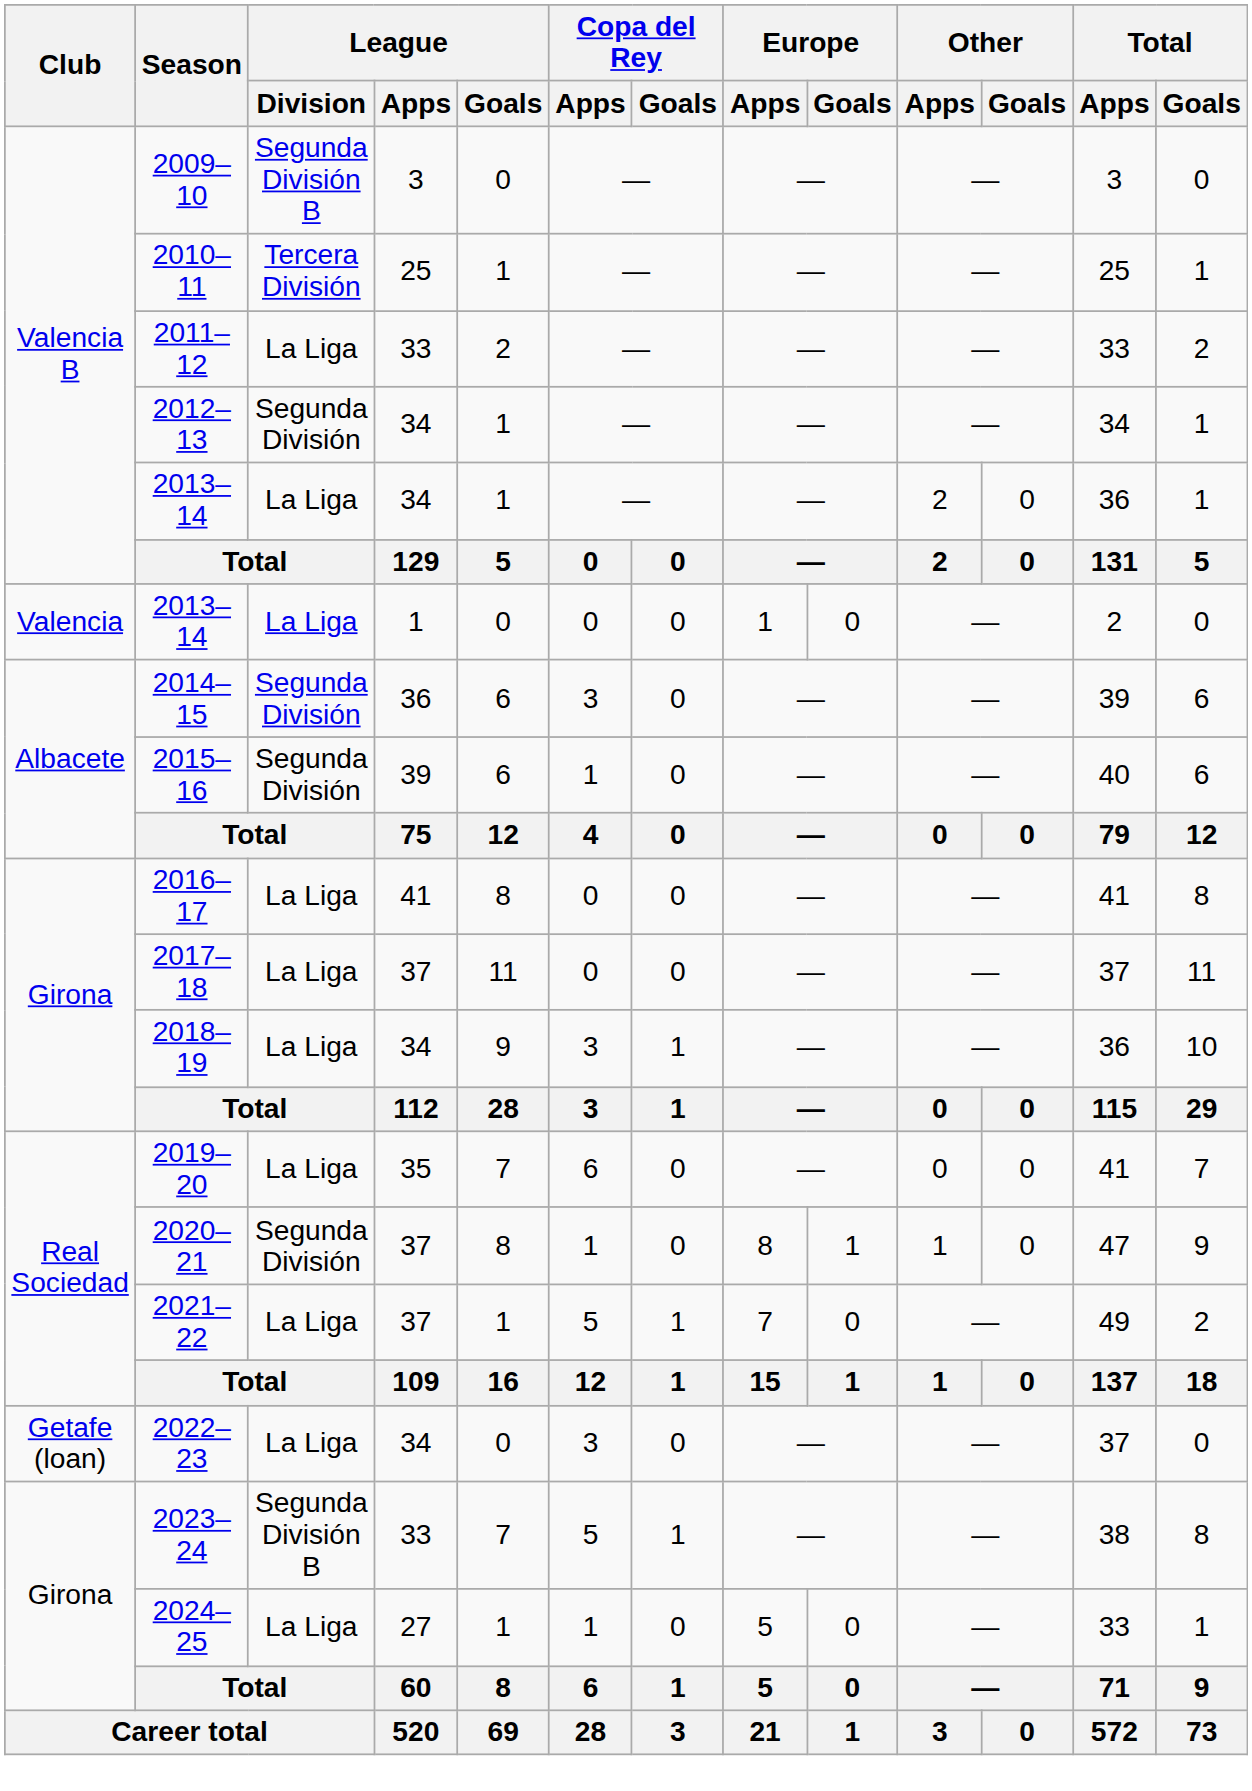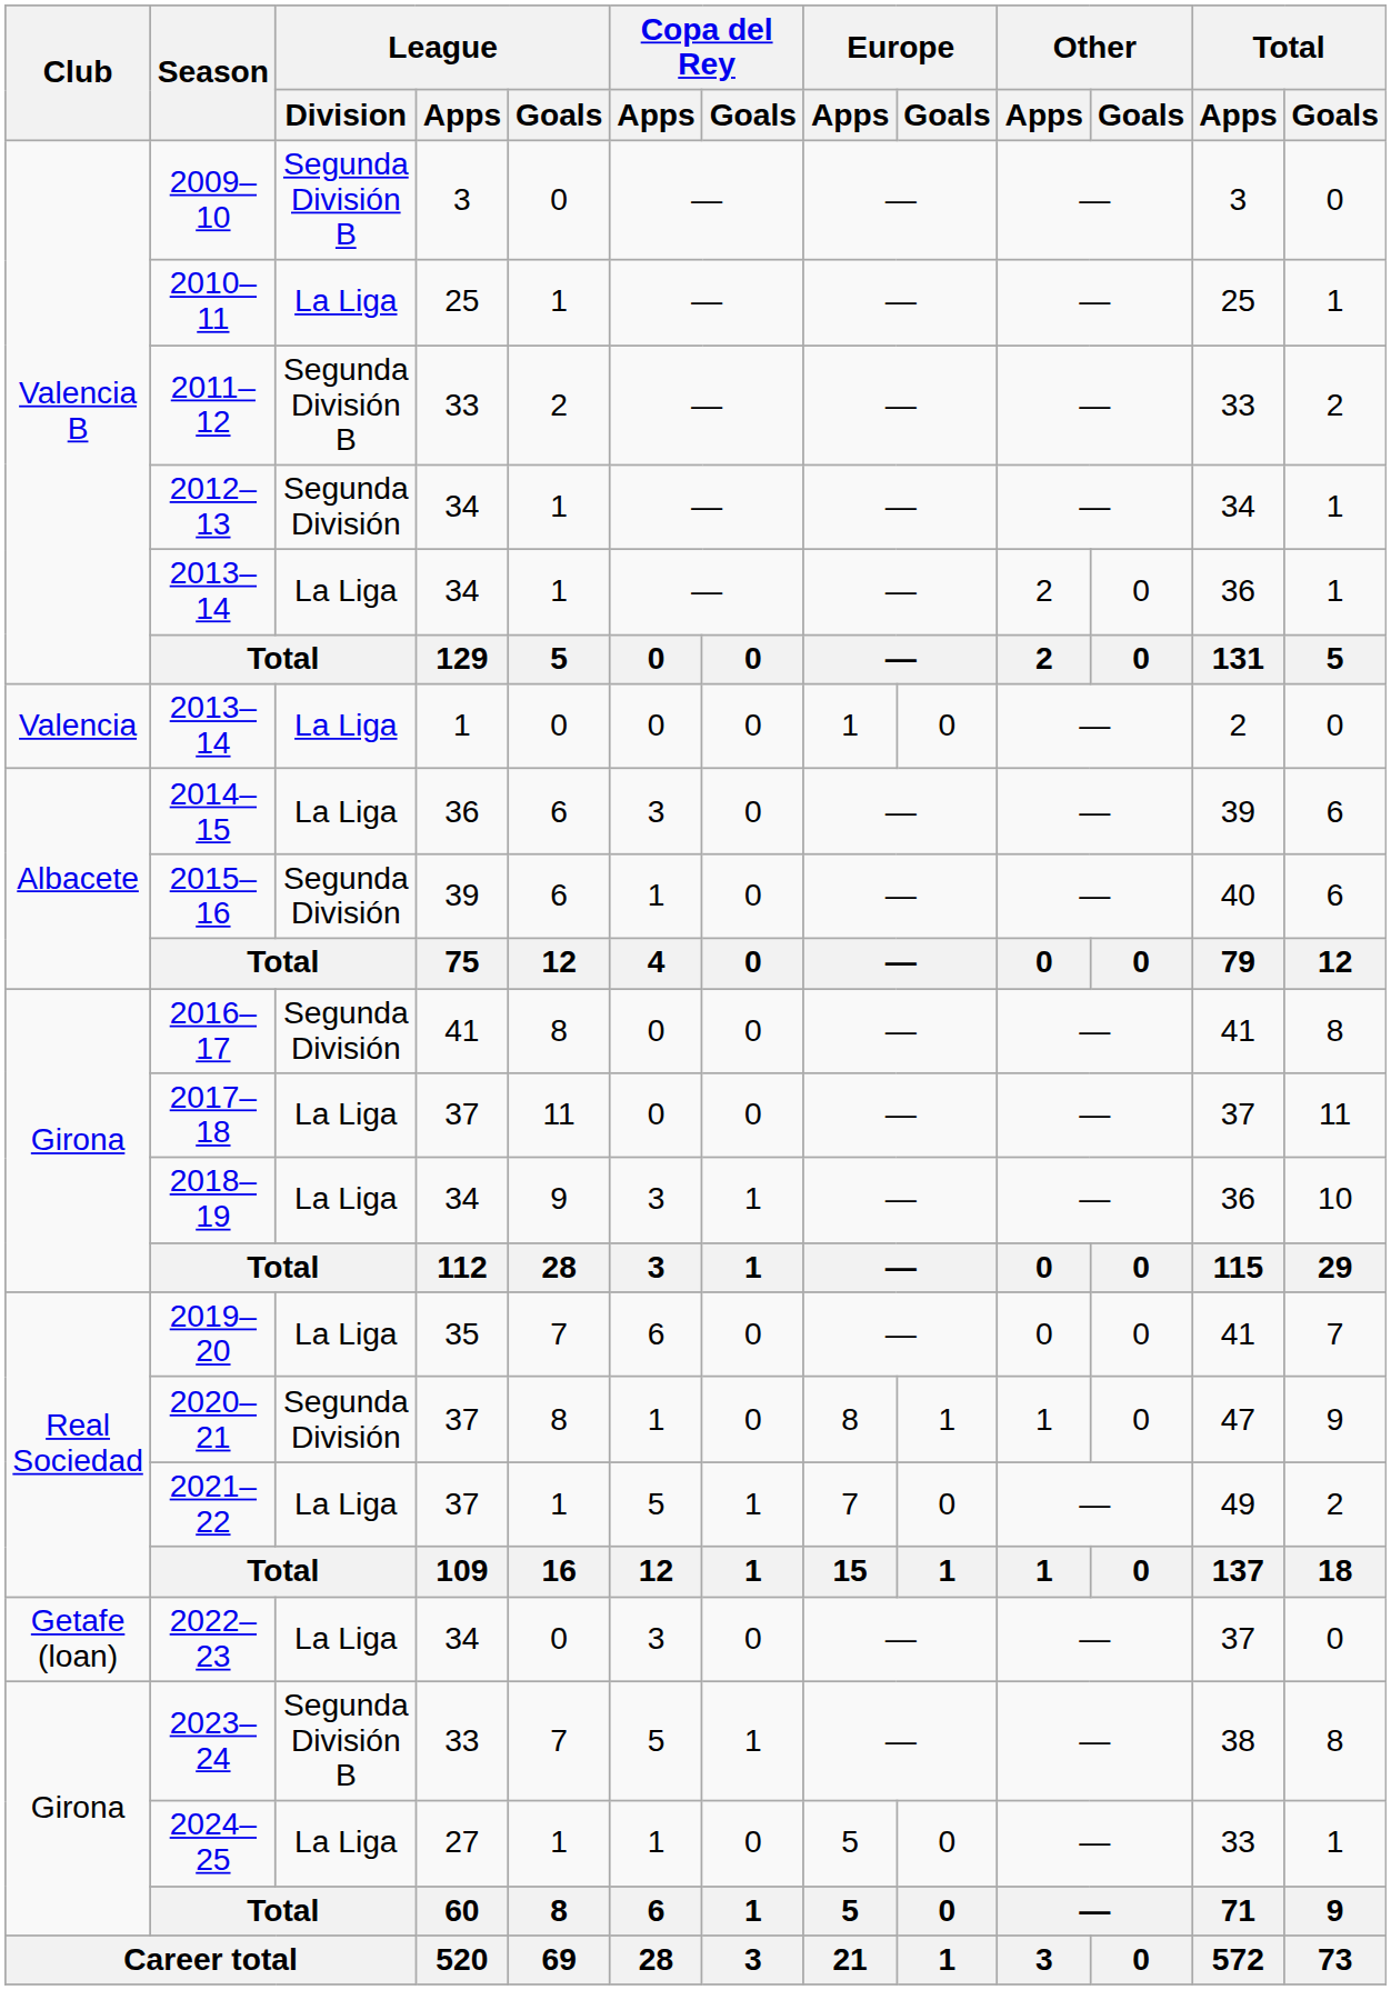2010–11 | League / Division: Tercera División -> La Liga
2011–12 | League / Division: La Liga -> Segunda División B
2014–15 | League / Division: Segunda División -> La Liga
2016–17 | League / Division: La Liga -> Segunda División
